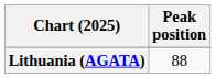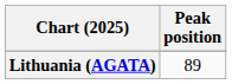Lithuania (AGATA) | Peak position: 88 -> 89
